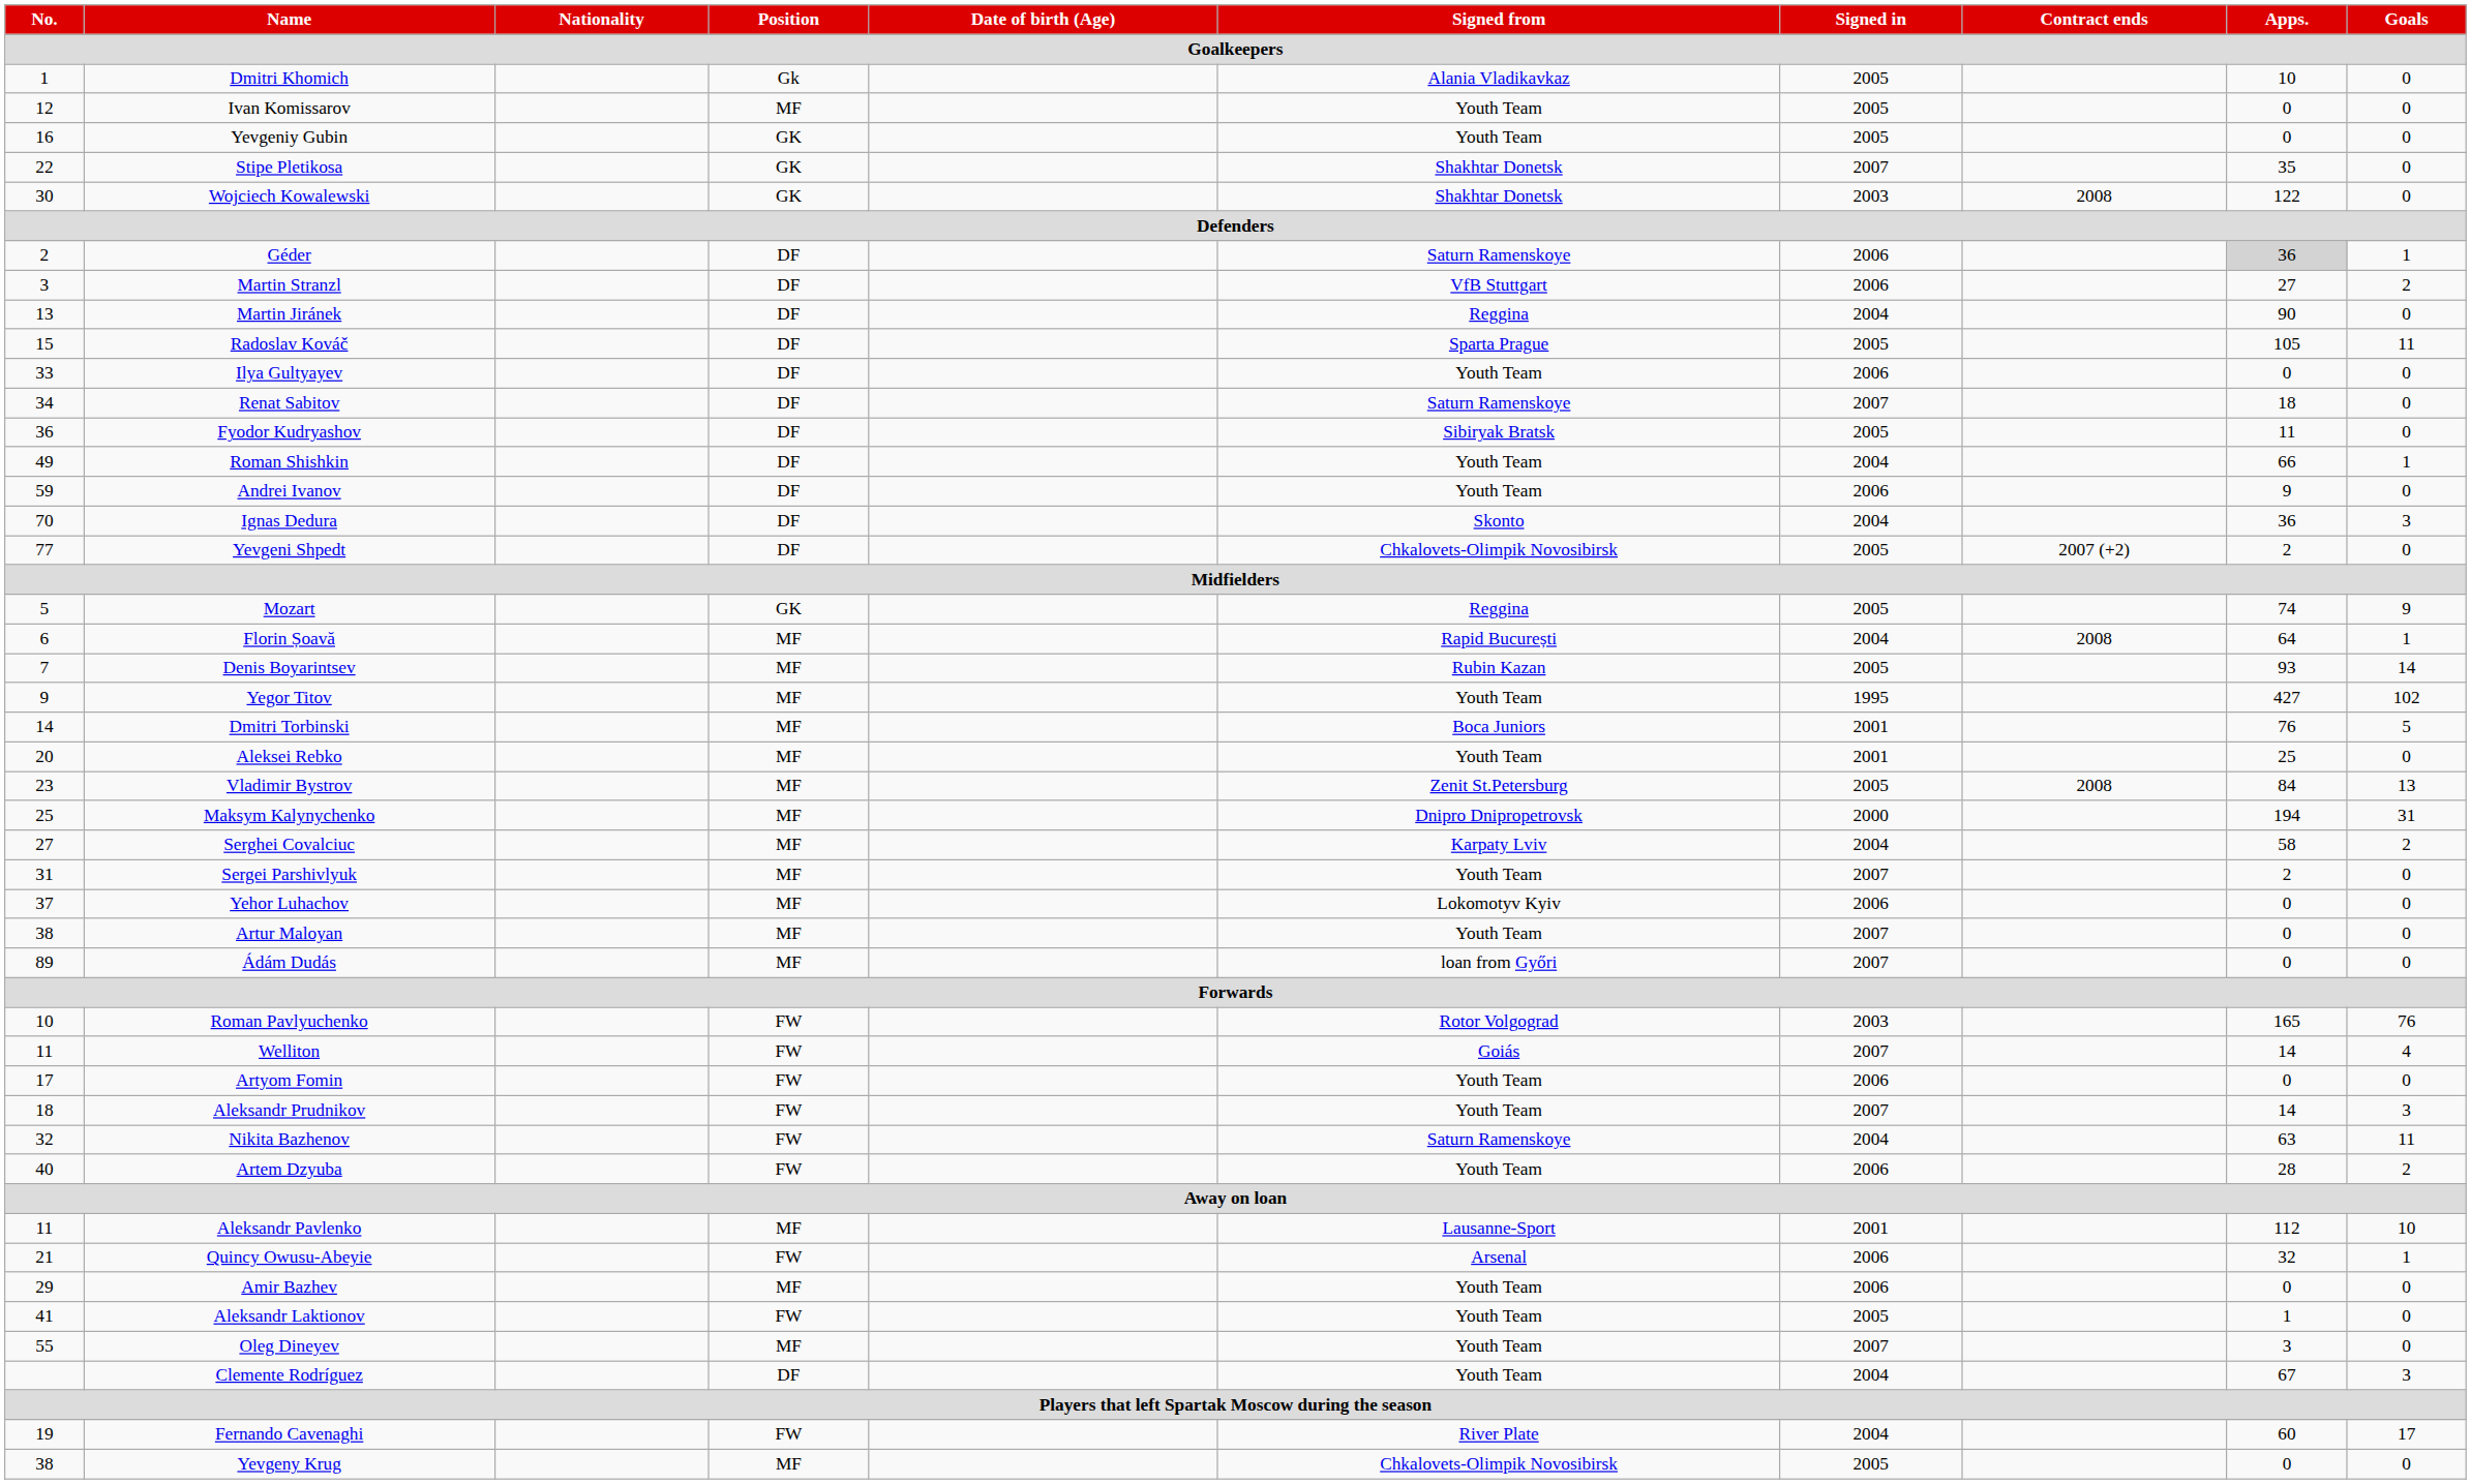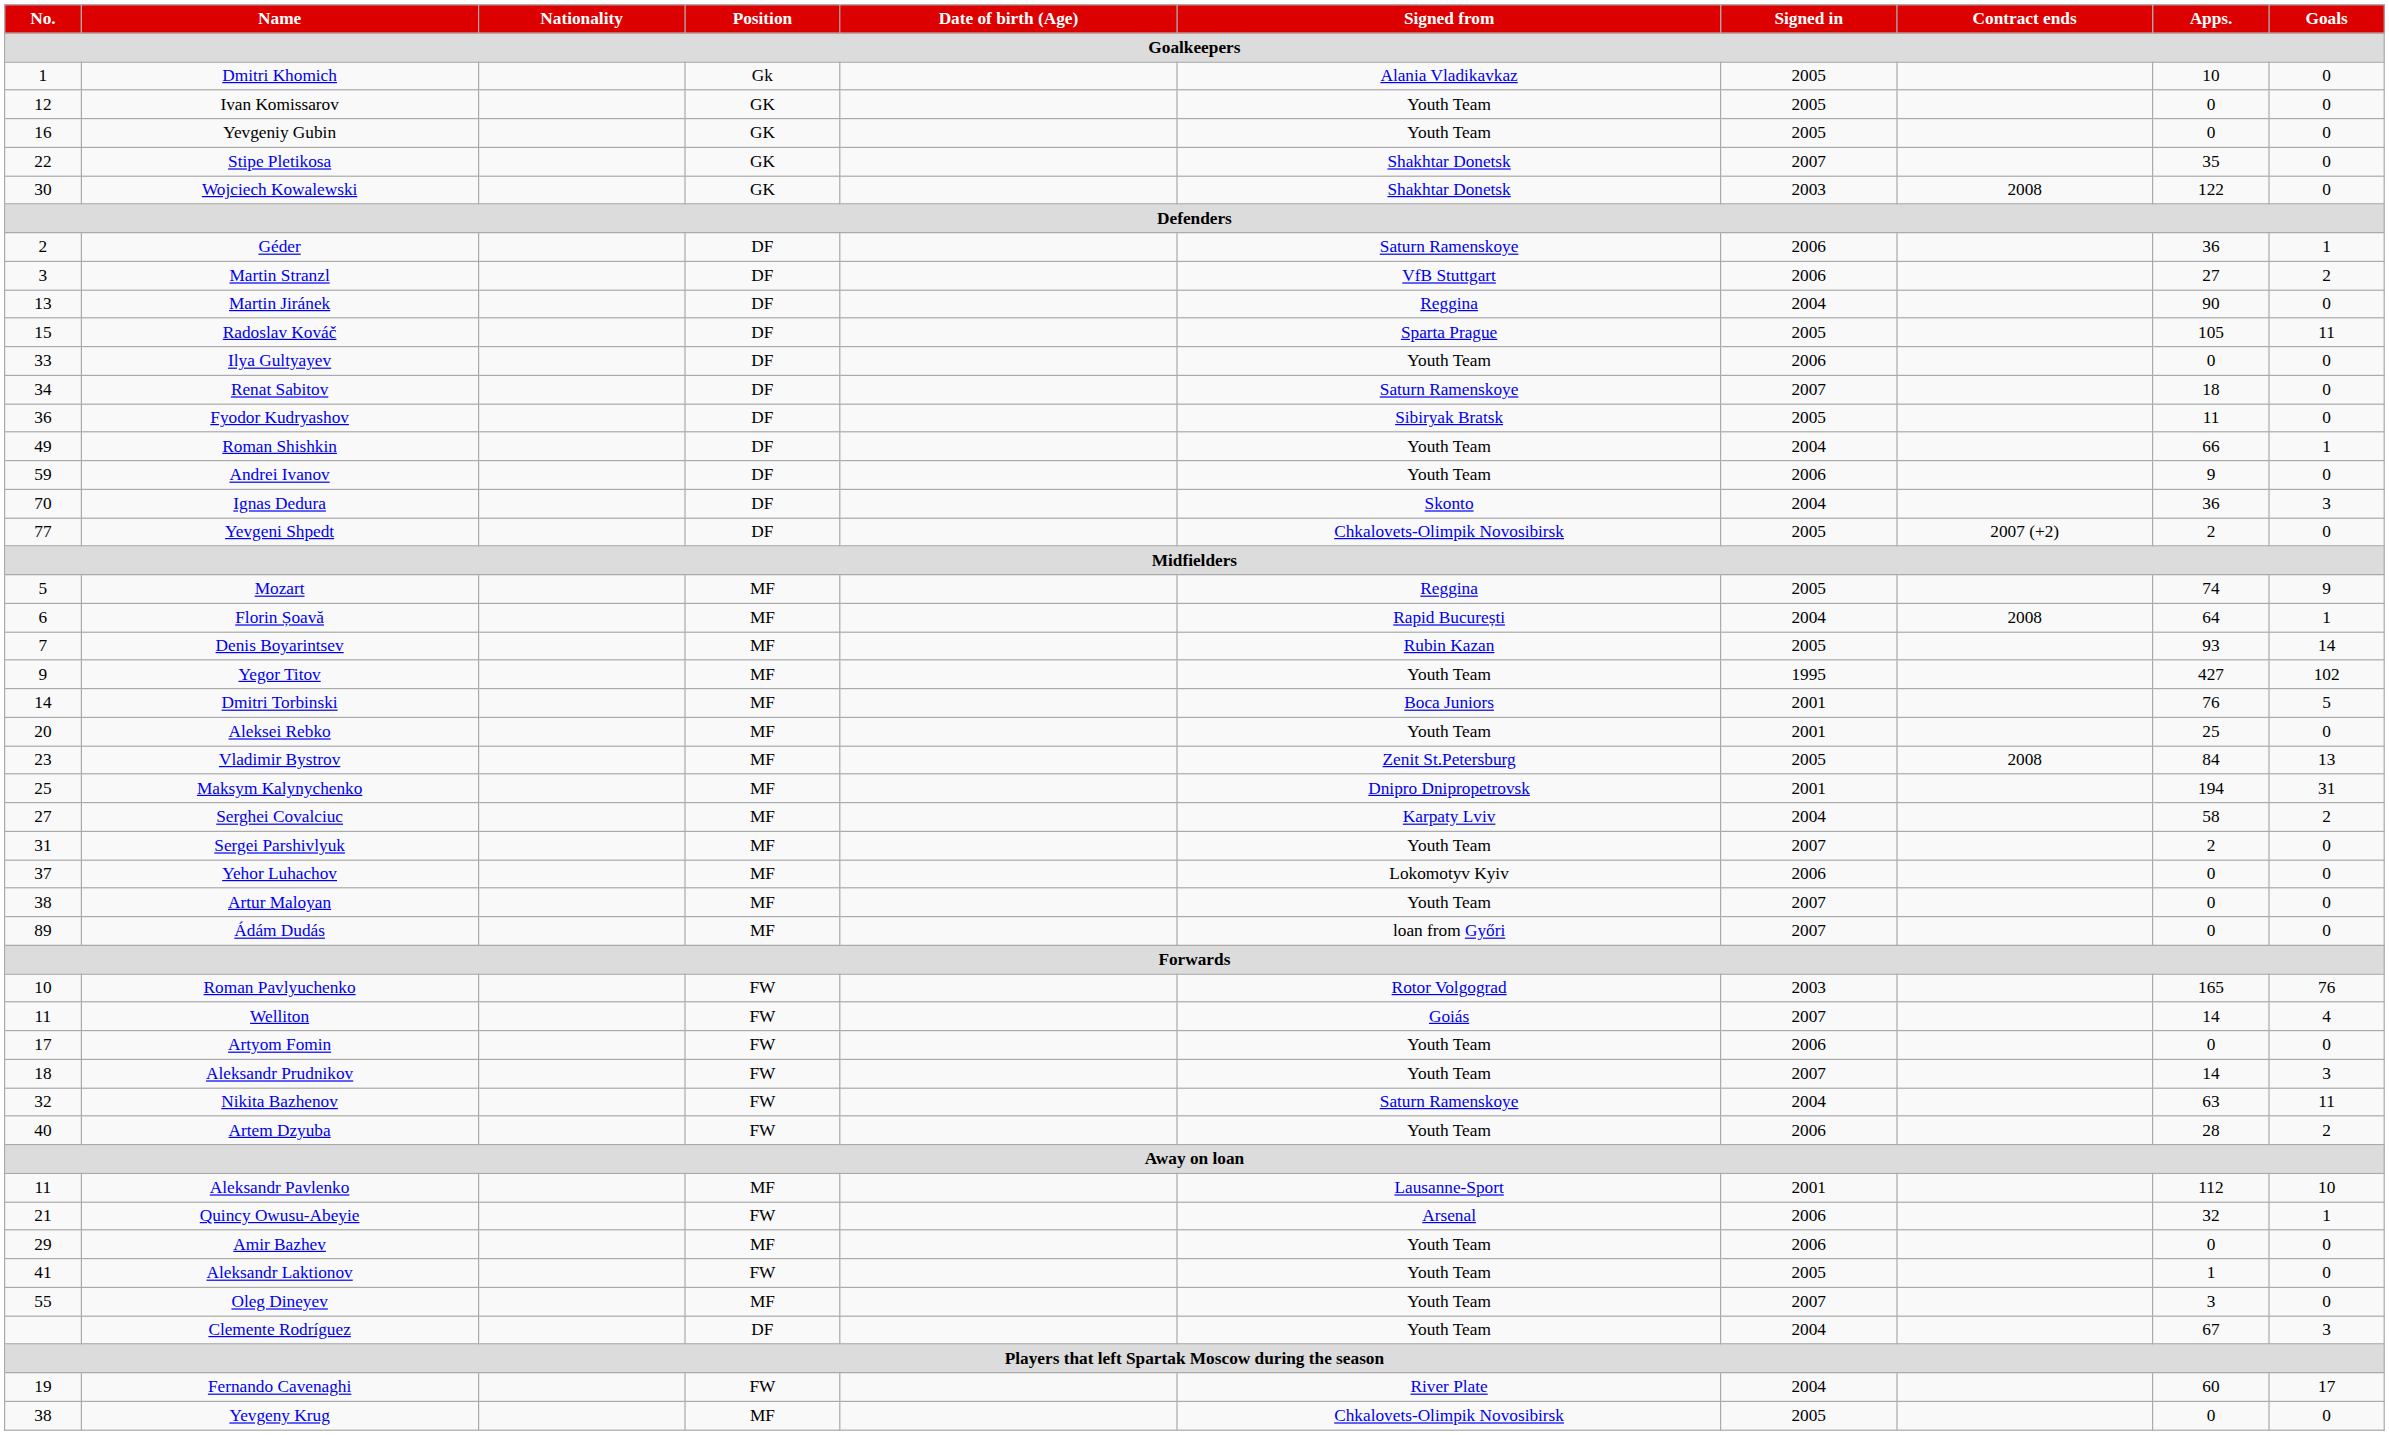Ivan Komissarov | Position: MF -> GK
Géder | Apps.: lightgrey background -> no background
Mozart | Position: GK -> MF
Maksym Kalynychenko | Signed in: 2000 -> 2001
